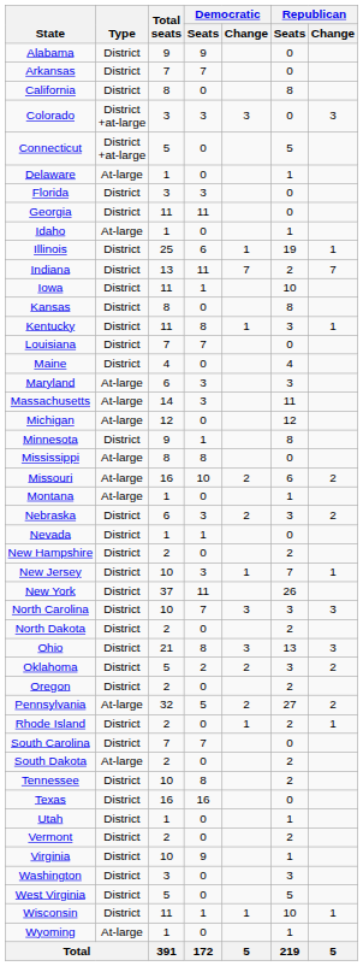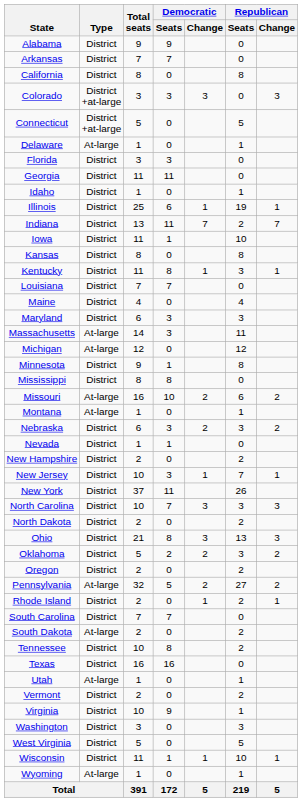Idaho | Type: At-large -> District
Maryland | Type: At-large -> District
Mississippi | Type: At-large -> District
Utah | Type: District -> At-large
